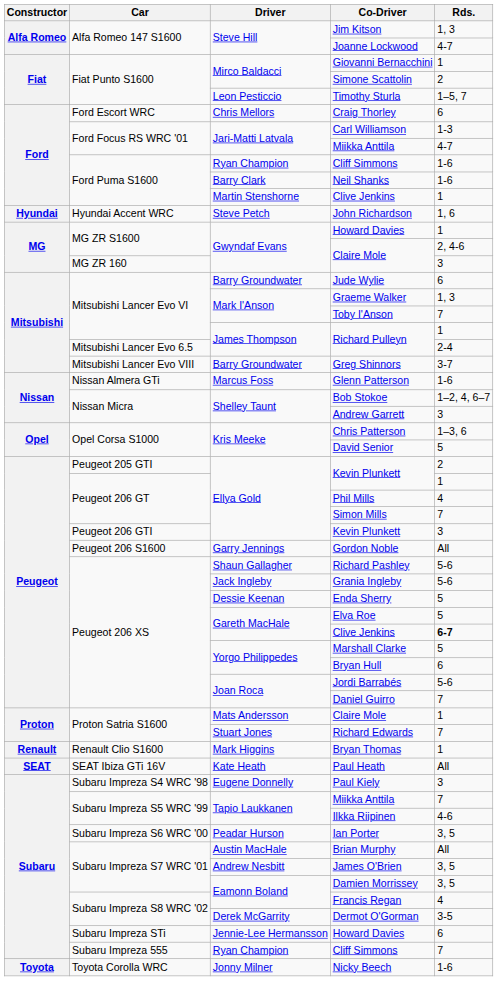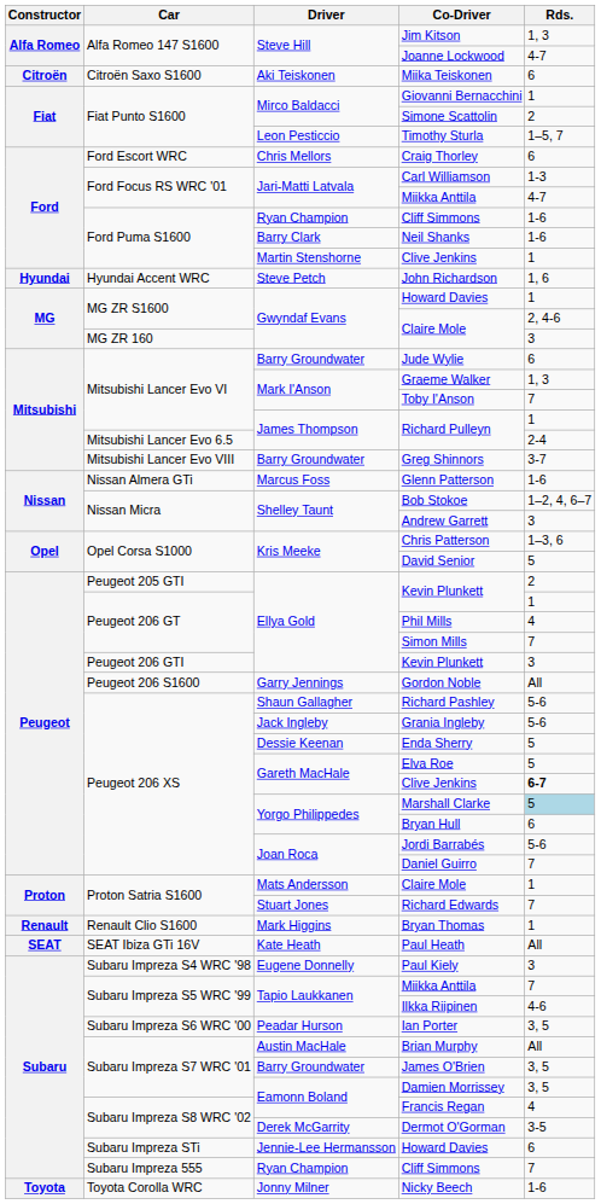+ row: Citroën | Citroën Saxo S1600 | Aki Teiskonen | Miika Teiskonen | 6
Marshall Clarke | Rds.: no background -> lightblue background
James O'Brien | Driver: Andrew Nesbitt -> Barry Groundwater
